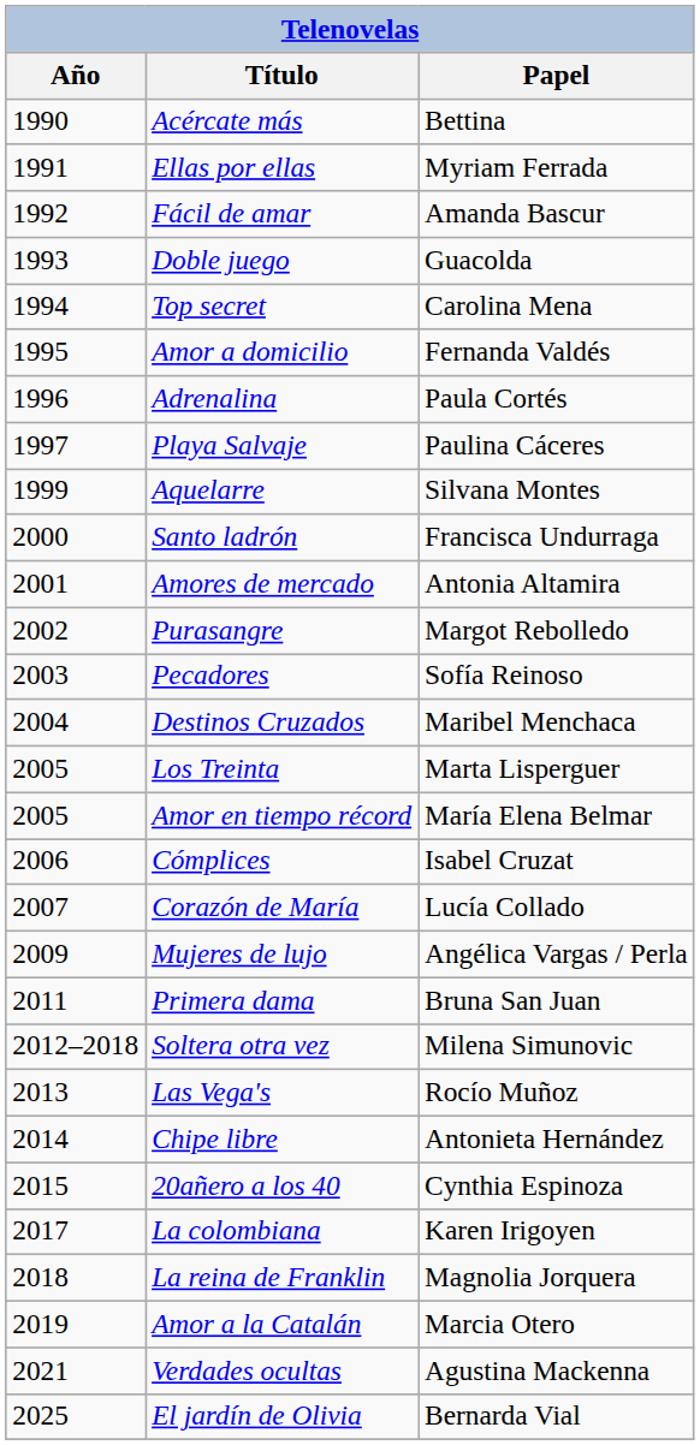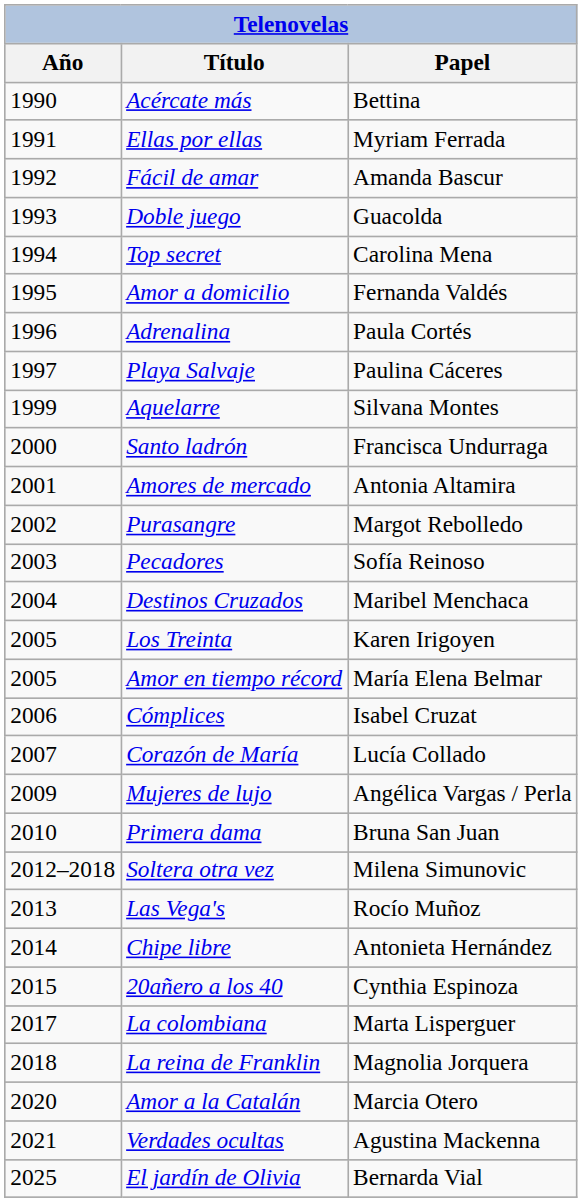Los Treinta | Papel: Marta Lisperguer -> Karen Irigoyen
Primera dama | Año: 2011 -> 2010
La colombiana | Papel: Karen Irigoyen -> Marta Lisperguer
Amor a la Catalán | Año: 2019 -> 2020
